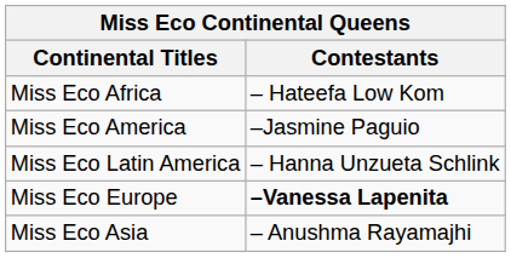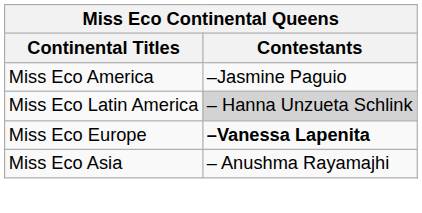- row: Miss Eco Africa | – Hateefa Low Kom
Miss Eco Latin America | Contestants: no background -> lightgrey background
